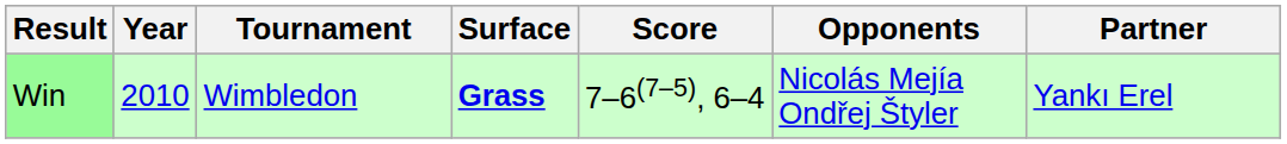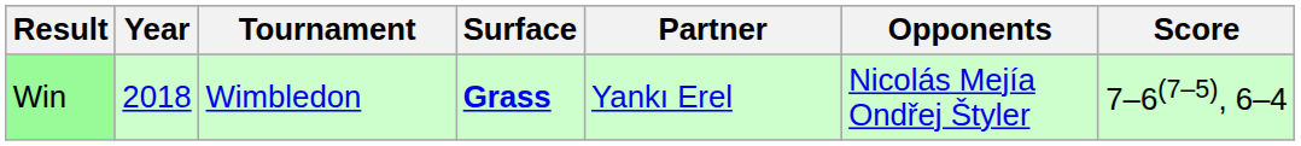columns swapped: Partner <-> Score
Win | Year: 2010 -> 2018
